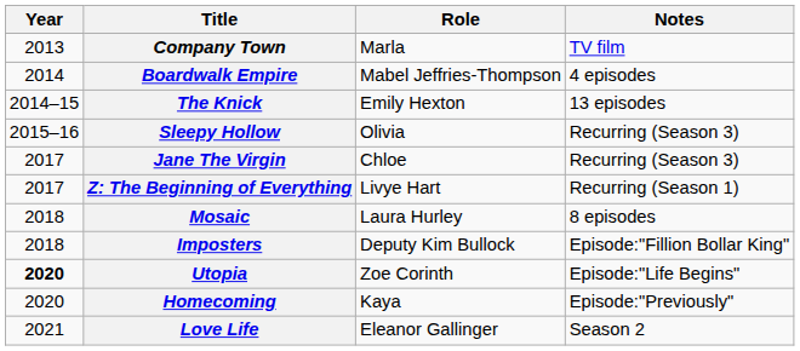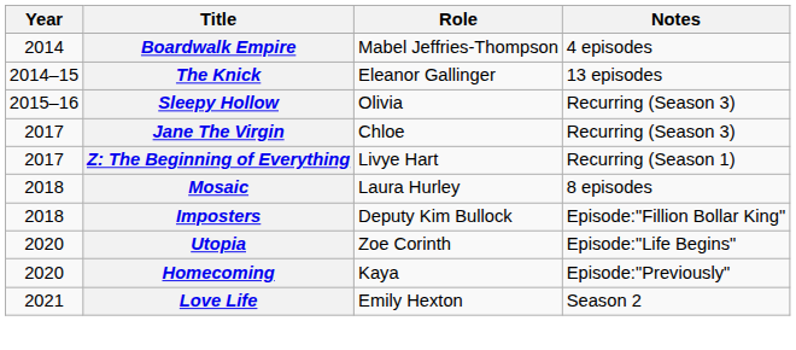- row: 2013 | Company Town | Marla | TV film
The Knick | Role: Emily Hexton -> Eleanor Gallinger
Utopia | Year: bold -> normal
Love Life | Role: Eleanor Gallinger -> Emily Hexton
